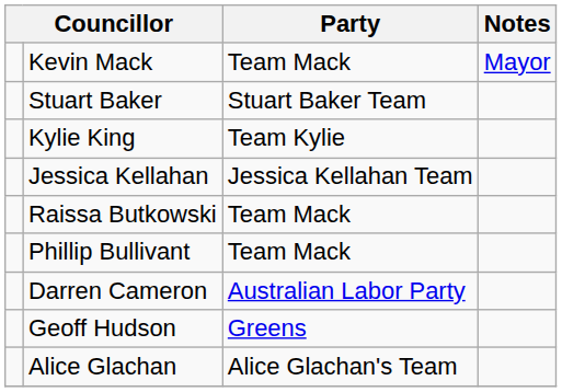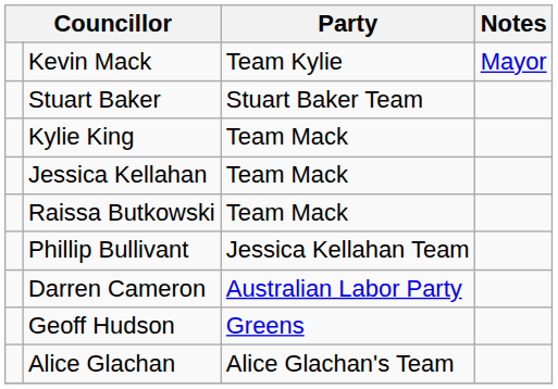Kevin Mack | Party: Team Mack -> Team Kylie
Kylie King | Party: Team Kylie -> Team Mack
Jessica Kellahan | Party: Jessica Kellahan Team -> Team Mack
Phillip Bullivant | Party: Team Mack -> Jessica Kellahan Team
